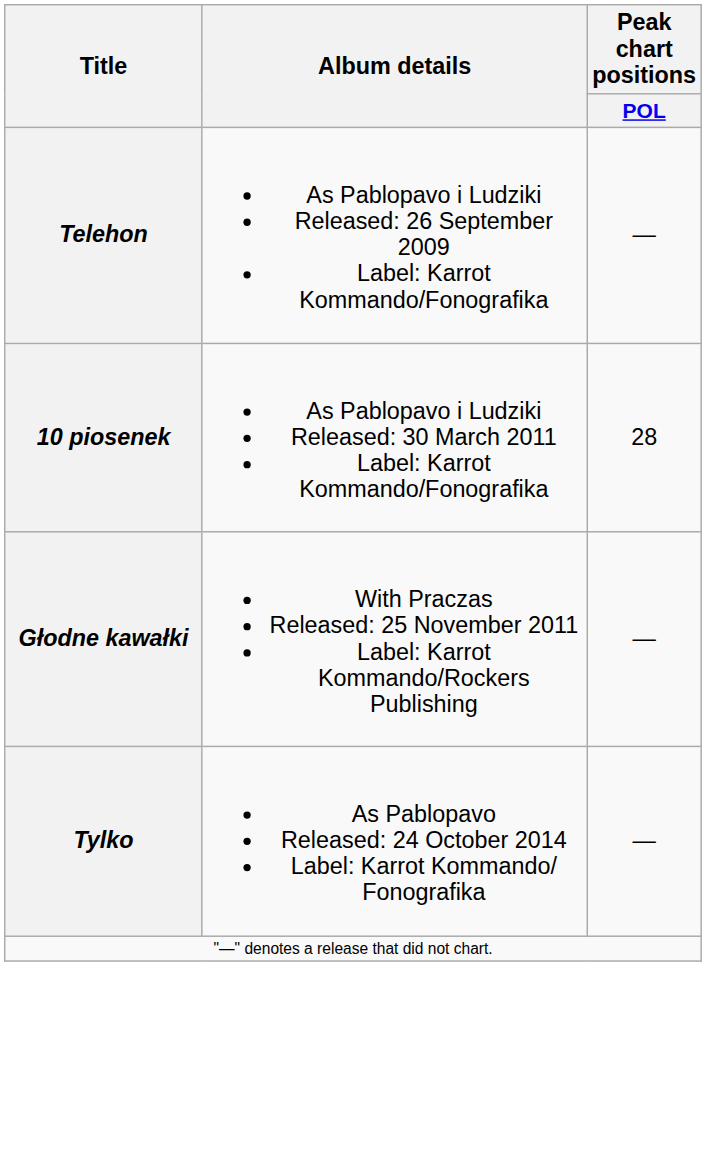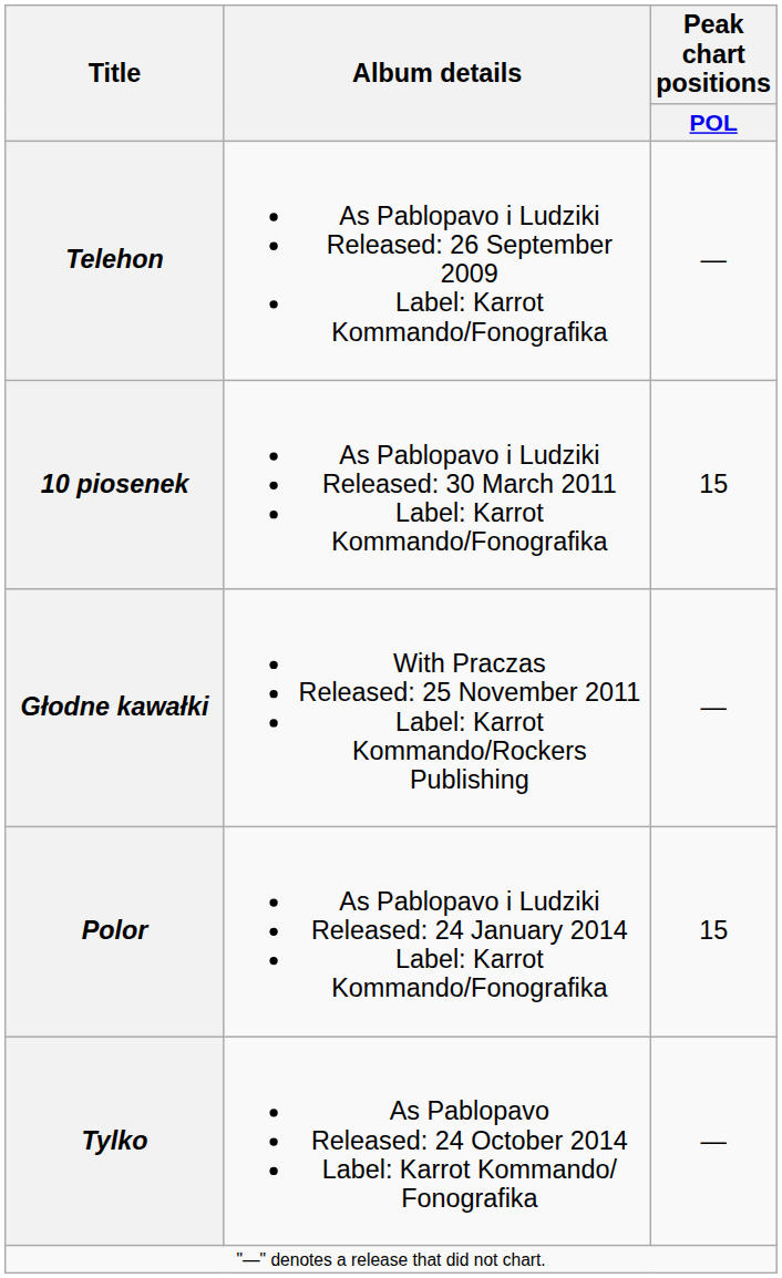10 piosenek | Peak chart positions / POL: 28 -> 15
+ row: Polor | As Pablopavo i Ludziki Released: 24 January 2014 Label: Karrot Kommando/Fonografika | 15
